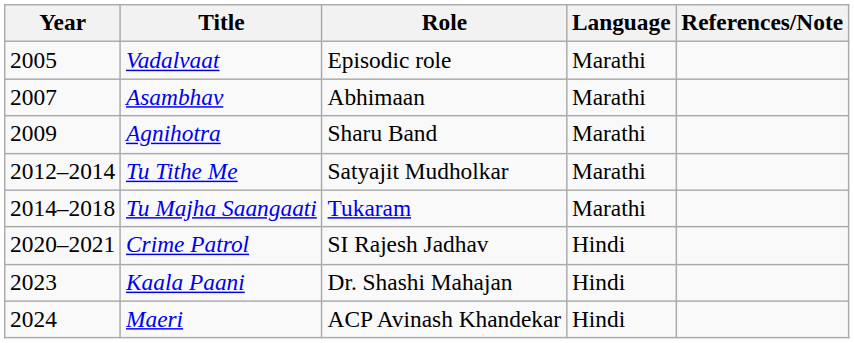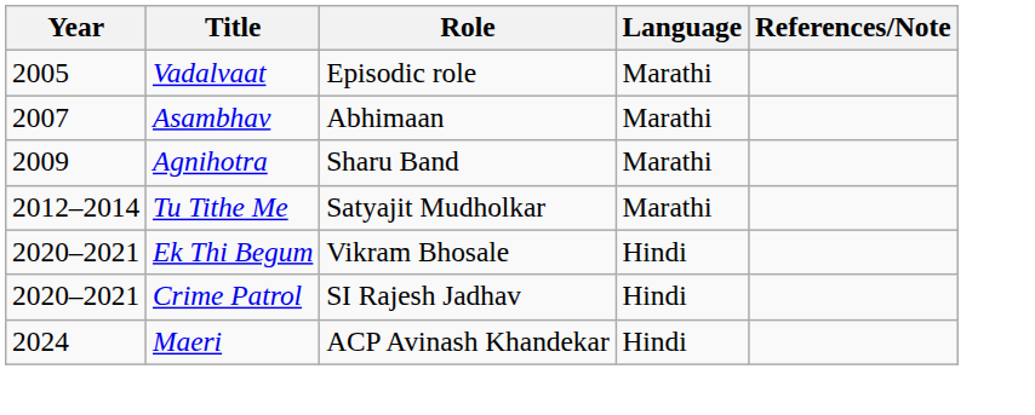- row: 2014–2018 | Tu Majha Saangaati | Tukaram | Marathi
+ row: 2020–2021 | Ek Thi Begum | Vikram Bhosale | Hindi
- row: 2023 | Kaala Paani | Dr. Shashi Mahajan | Hindi
